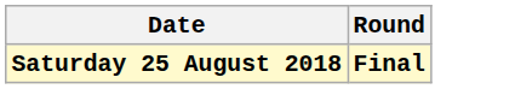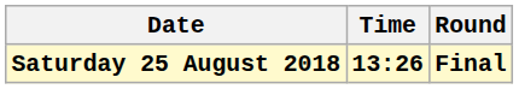+ column: Time | 13:26
